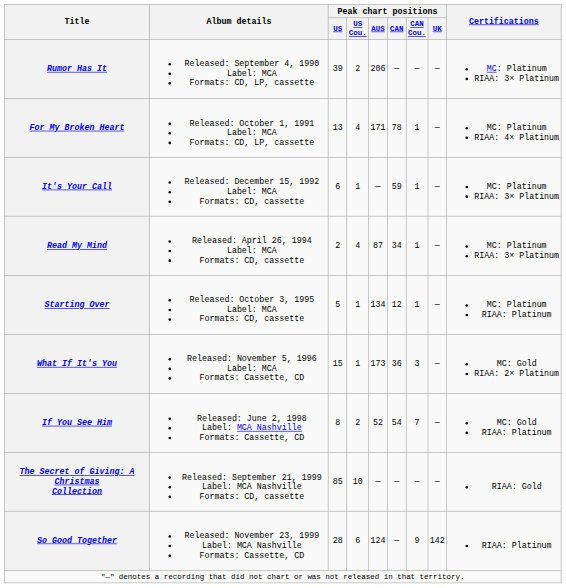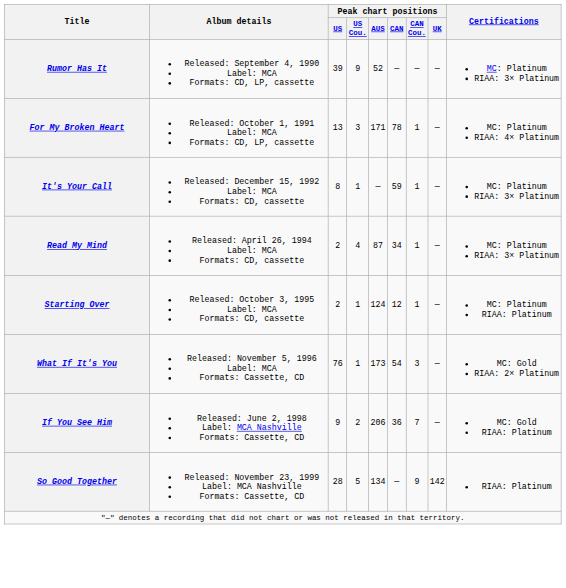Rumor Has It | Peak chart positions / US Cou.: 2 -> 9
Rumor Has It | Peak chart positions / AUS: 206 -> 52
For My Broken Heart | Peak chart positions / US Cou.: 4 -> 3
It's Your Call | Peak chart positions / US: 6 -> 8
Starting Over | Peak chart positions / US: 5 -> 2
Starting Over | Peak chart positions / AUS: 134 -> 124
What If It's You | Peak chart positions / US: 15 -> 76
What If It's You | Peak chart positions / CAN: 36 -> 54
If You See Him | Peak chart positions / US: 8 -> 9
If You See Him | Peak chart positions / AUS: 52 -> 206
If You See Him | Peak chart positions / CAN: 54 -> 36
- row: The Secret of Giving: A Christmas Collection | Released: September 21, 1999 Label: MCA Nashville Formats: CD, cassette | 85 | 10 | — | — | — | — | RIAA: Gold
So Good Together | Peak chart positions / US Cou.: 6 -> 5
So Good Together | Peak chart positions / AUS: 124 -> 134
